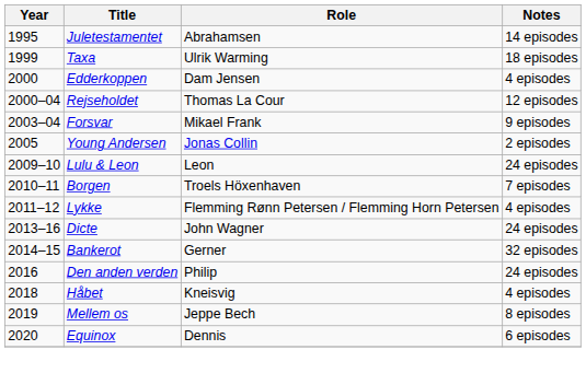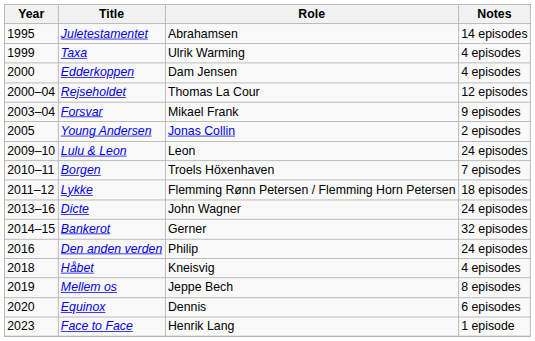Taxa | Notes: 18 episodes -> 4 episodes
Lykke | Notes: 4 episodes -> 18 episodes
+ row: 2023 | Face to Face | Henrik Lang | 1 episode
